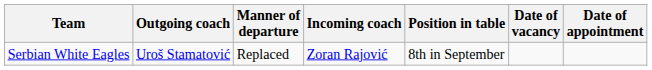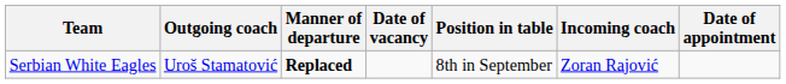columns swapped: Date of vacancy <-> Incoming coach
Serbian White Eagles | Manner of departure: normal -> bold
